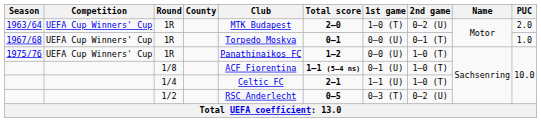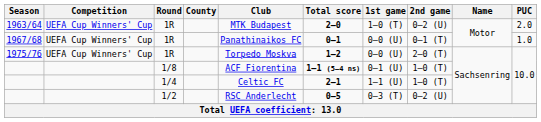1967/68 | Club: Torpedo Moskva -> Panathinaikos FC
1975/76 | Club: Panathinaikos FC -> Torpedo Moskva
1975/76 | 2nd game: 1–0 (T) -> 2–0 (T)
